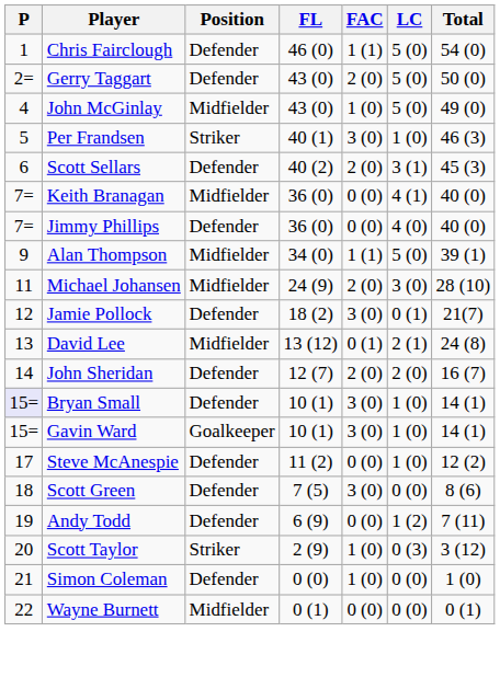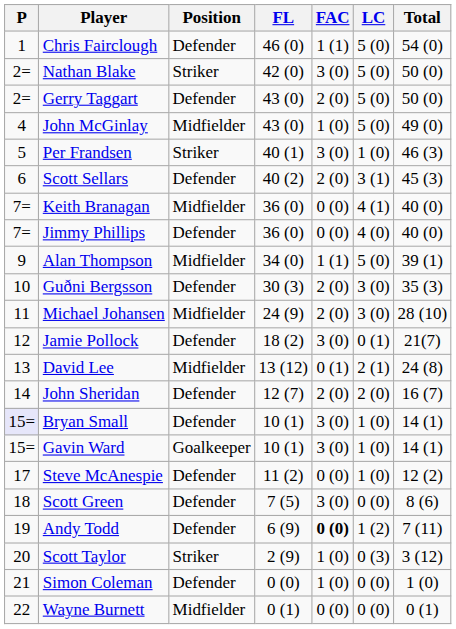+ row: 2= | Nathan Blake | Striker | 42 (0) | 3 (0) | 5 (0) | 50 (0)
+ row: 10 | Guðni Bergsson | Defender | 30 (3) | 2 (0) | 3 (0) | 35 (3)
Andy Todd | FAC: normal -> bold
